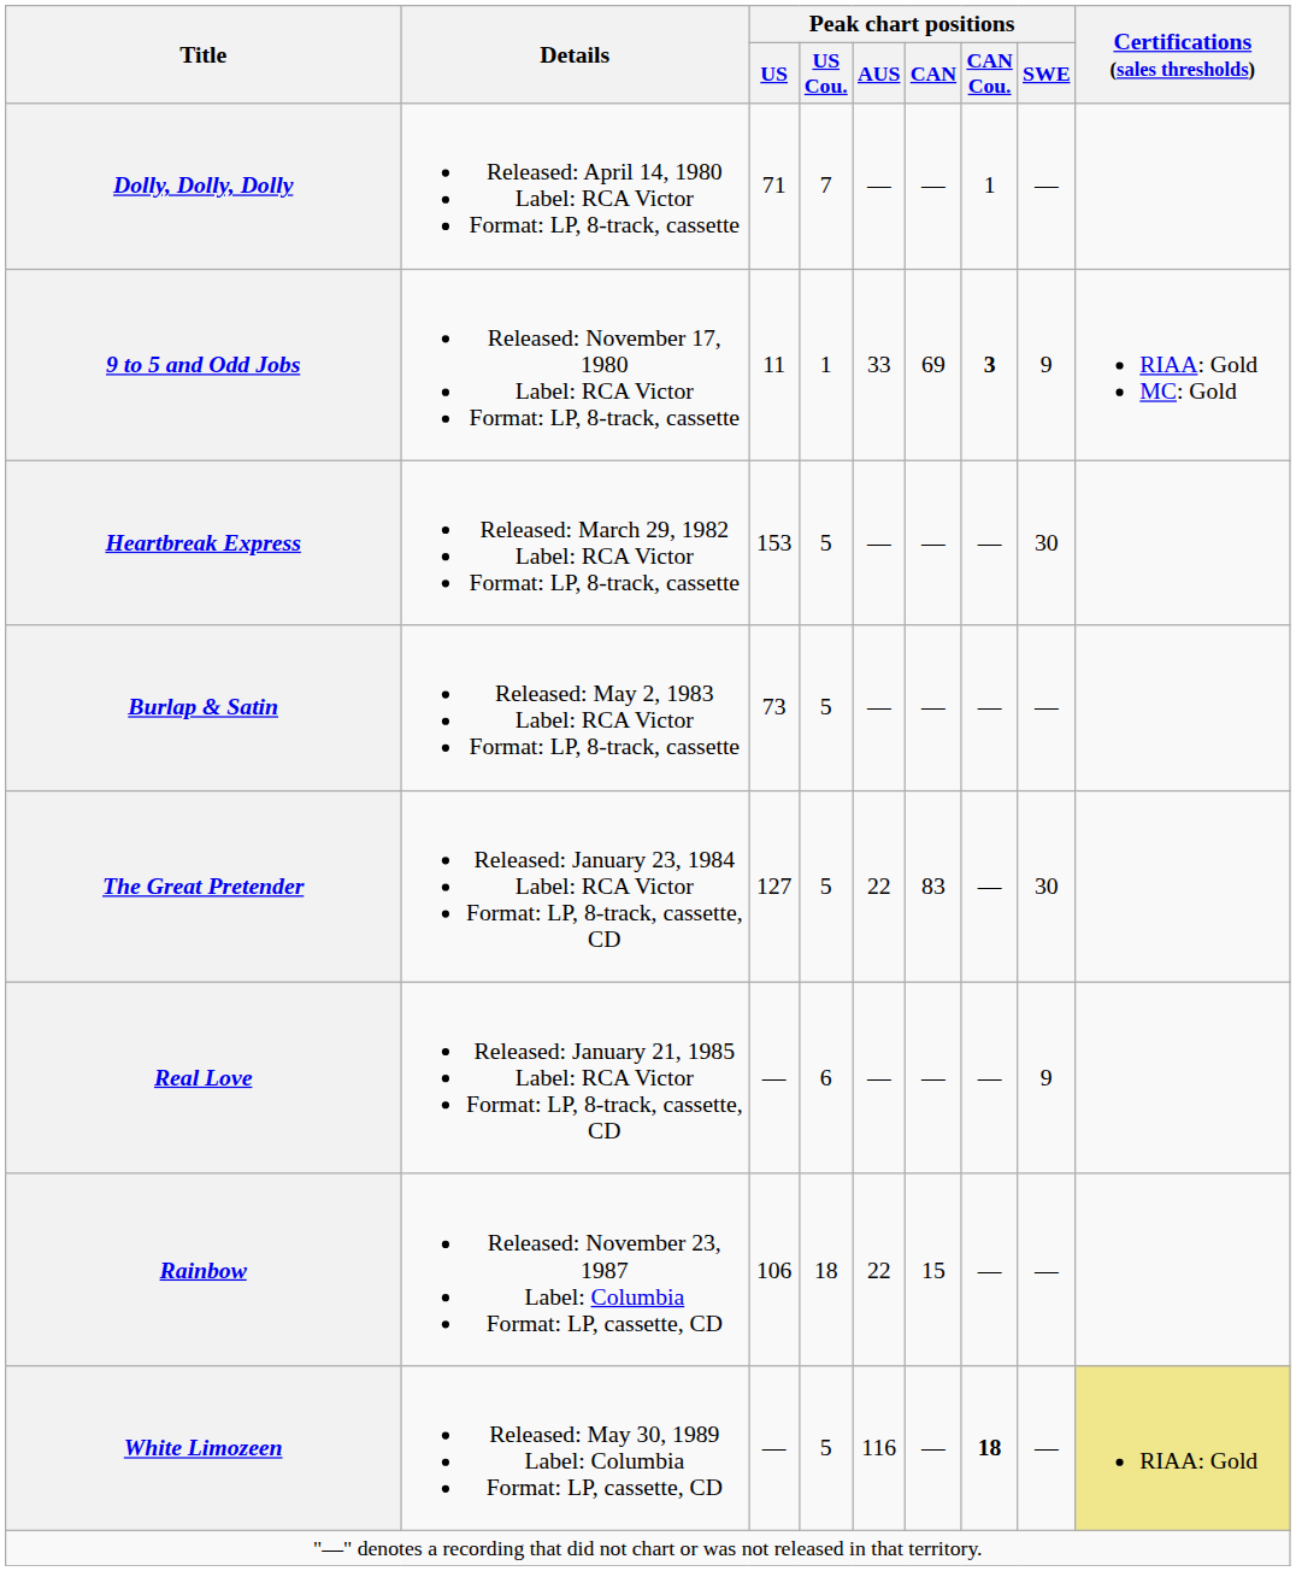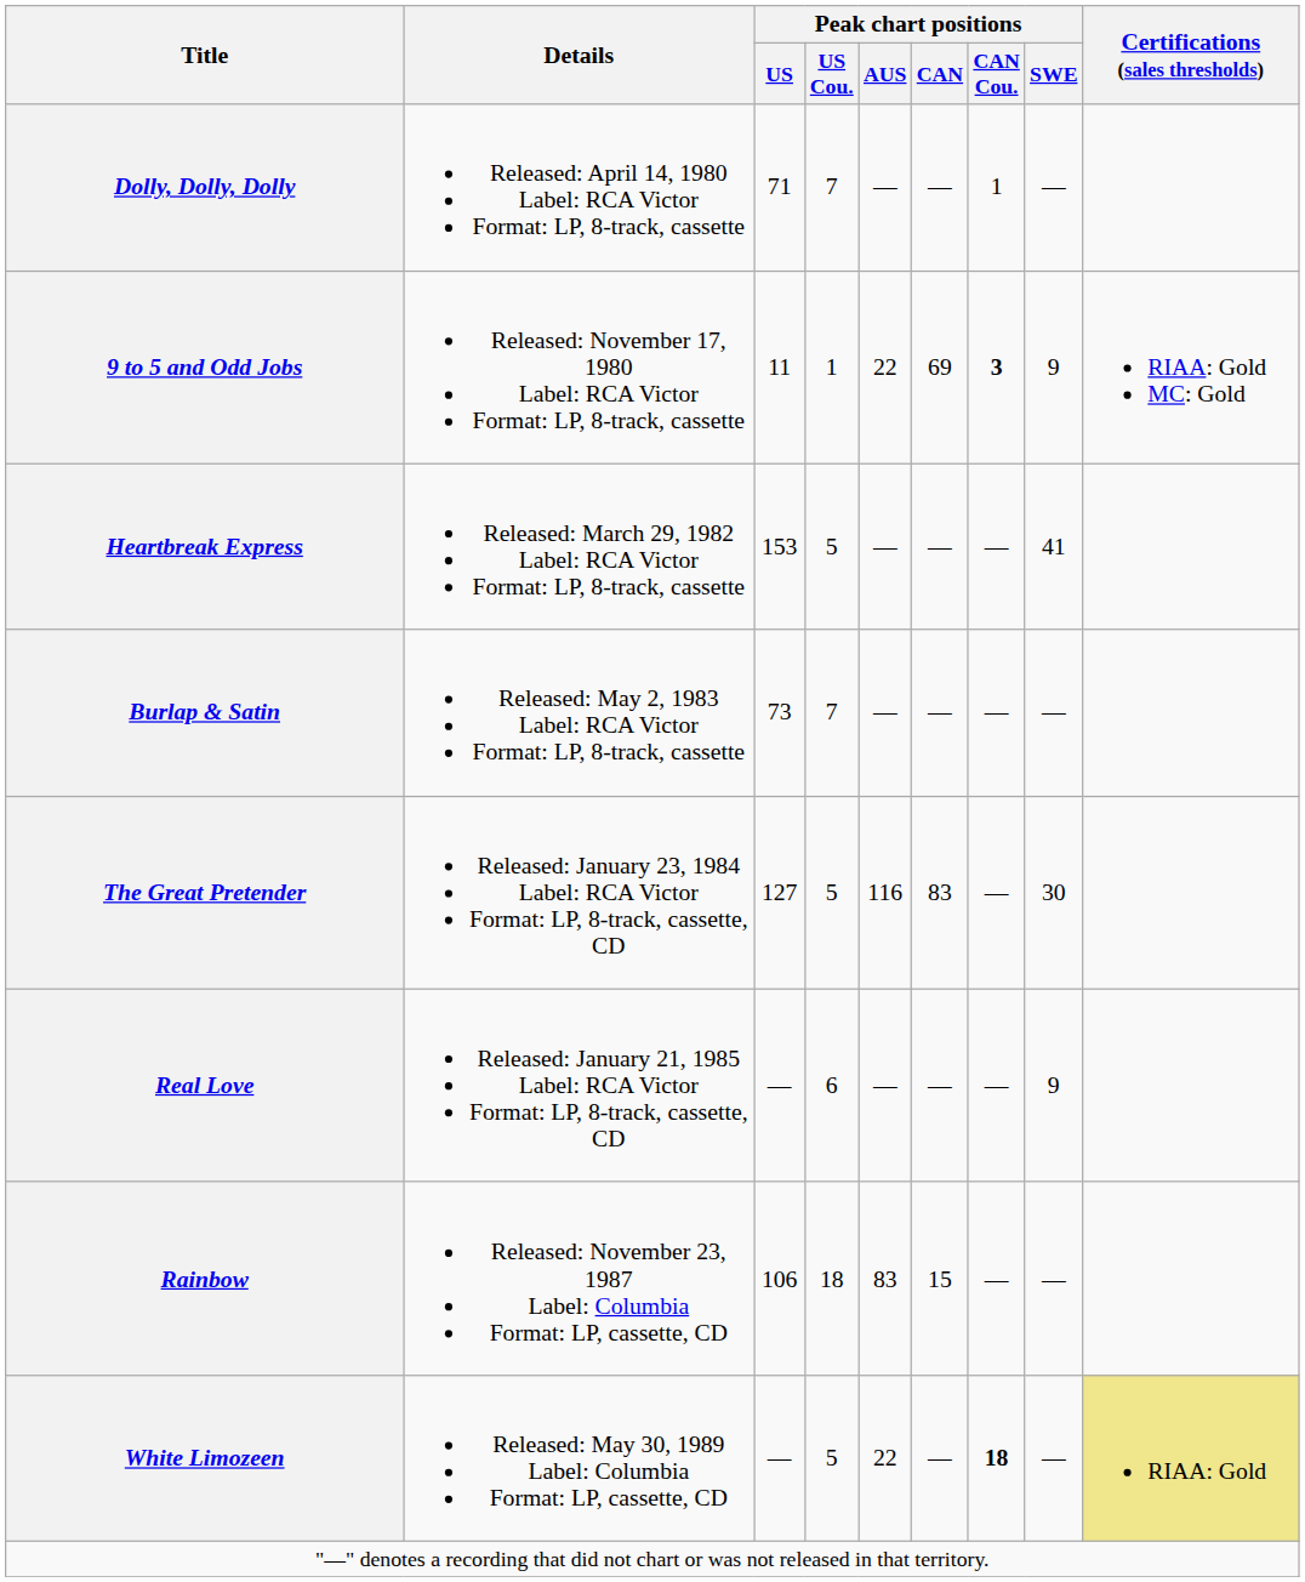9 to 5 and Odd Jobs | Peak chart positions / AUS: 33 -> 22
Heartbreak Express | Peak chart positions / SWE: 30 -> 41
Burlap & Satin | Peak chart positions / US Cou.: 5 -> 7
The Great Pretender | Peak chart positions / AUS: 22 -> 116
Rainbow | Peak chart positions / AUS: 22 -> 83
White Limozeen | Peak chart positions / AUS: 116 -> 22
